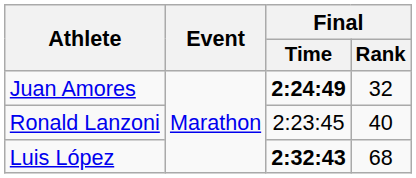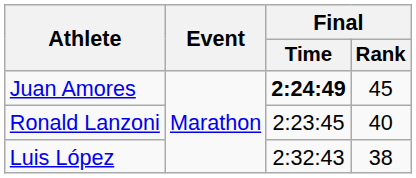Juan Amores | Final / Rank: 32 -> 45
Luis López | Final / Time: bold -> normal
Luis López | Final / Rank: 68 -> 38
